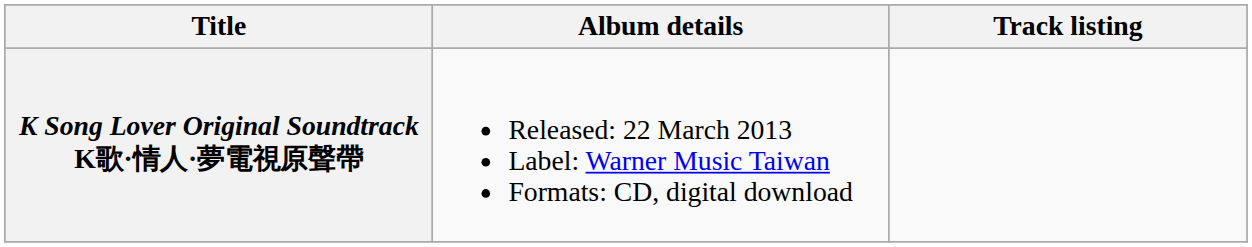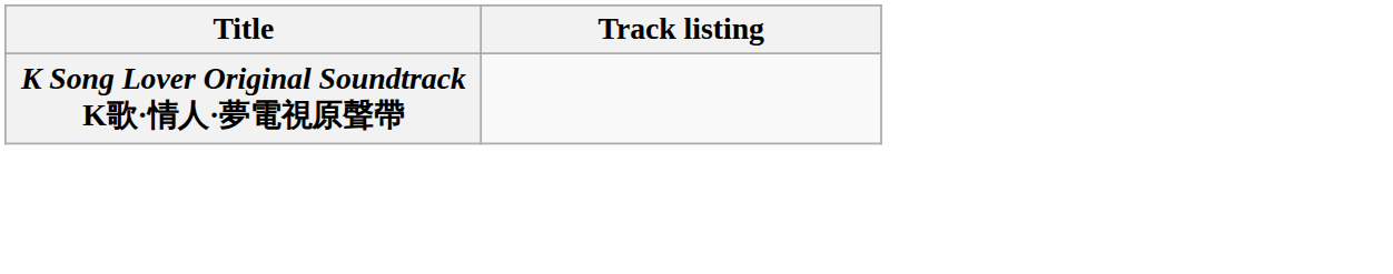- column: Album details | Released: 22 March 2013 Label: Warner Music Taiwan Formats: CD, digital download
